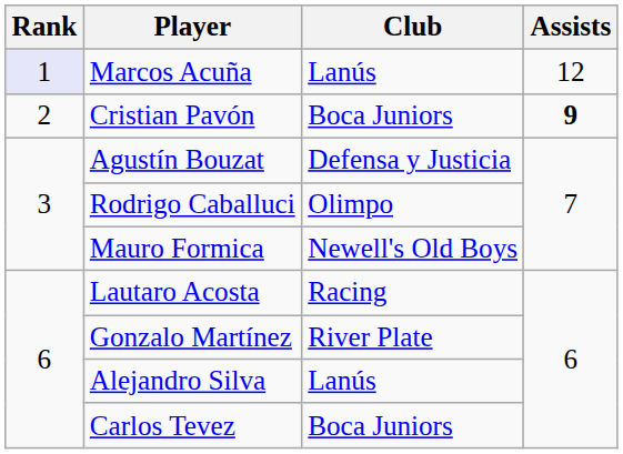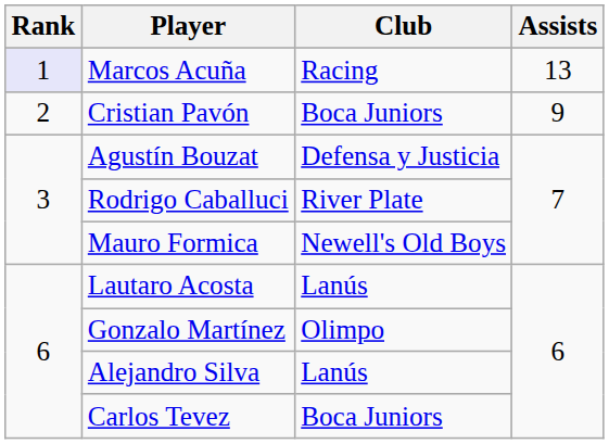Marcos Acuña | Club: Lanús -> Racing
Marcos Acuña | Assists: 12 -> 13
Cristian Pavón | Assists: bold -> normal
Rodrigo Caballuci | Club: Olimpo -> River Plate
Lautaro Acosta | Club: Racing -> Lanús
Gonzalo Martínez | Club: River Plate -> Olimpo
